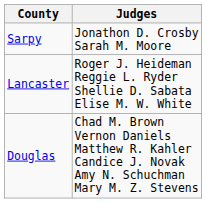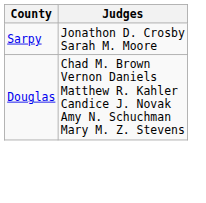- row: Lancaster | Roger J. Heideman Reggie L. Ryder Shellie D. Sabata Elise M. W. White
